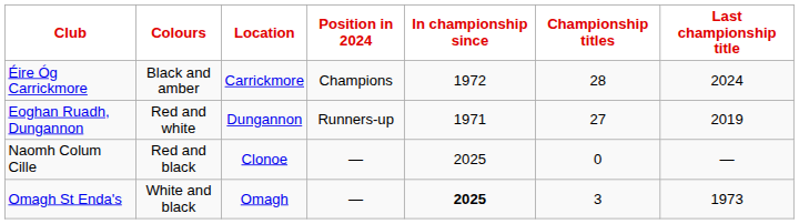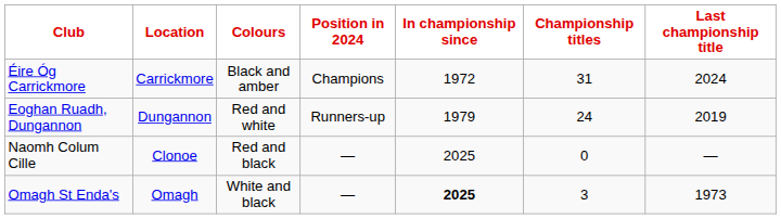columns swapped: Location <-> Colours
Éire Óg Carrickmore | Championship titles: 28 -> 31
Eoghan Ruadh, Dungannon | In championship since: 1971 -> 1979
Eoghan Ruadh, Dungannon | Championship titles: 27 -> 24
